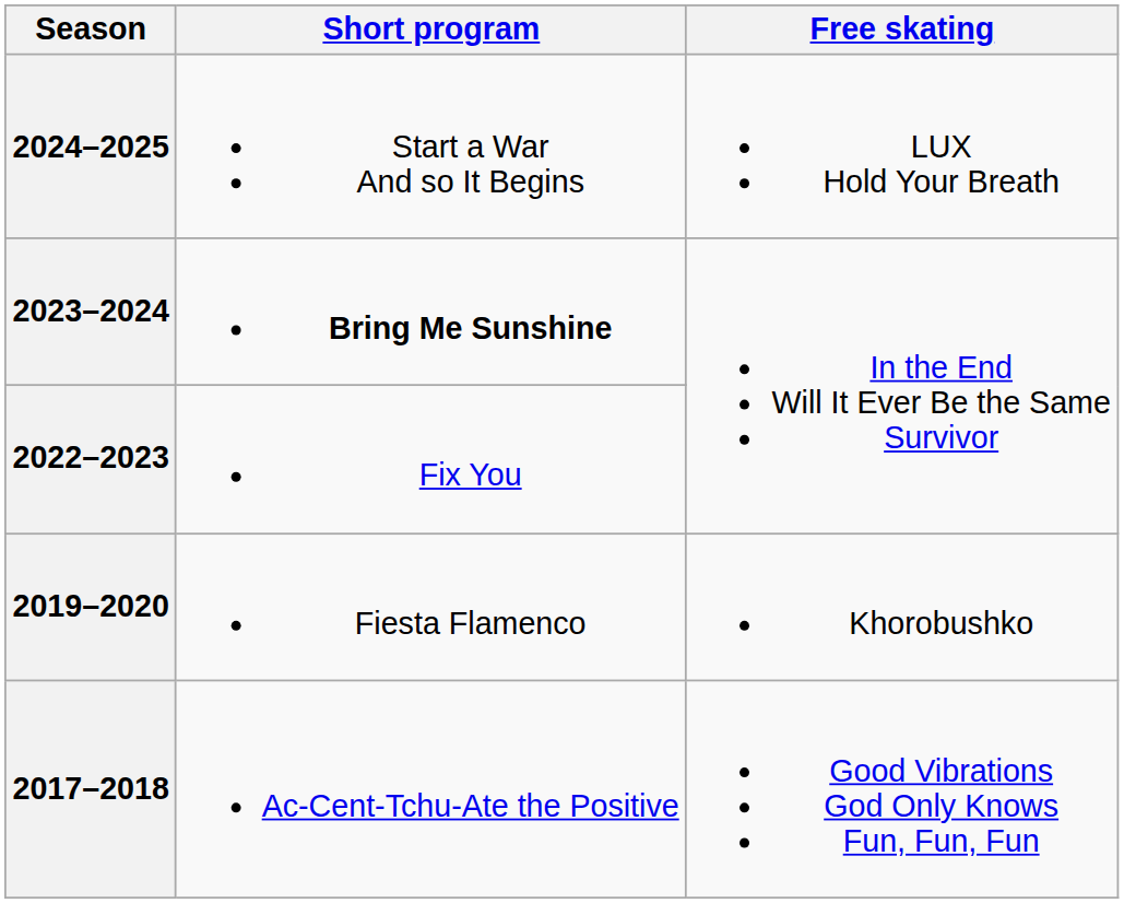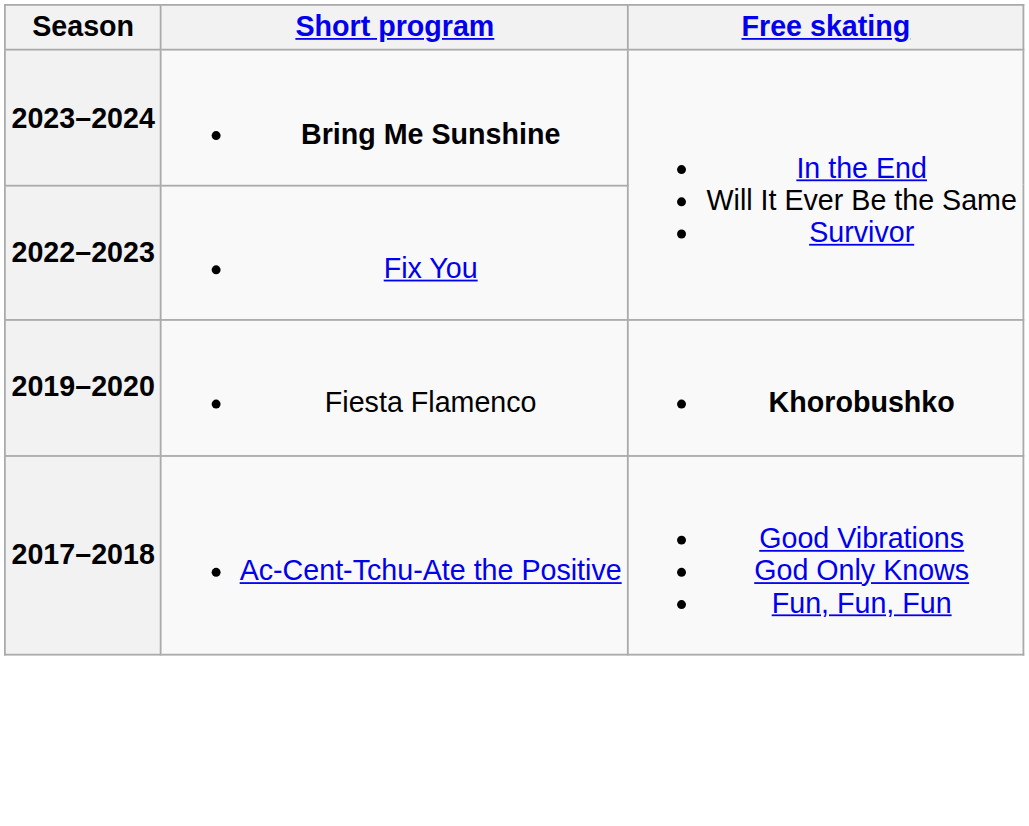- row: 2024–2025 | Start a War And so It Begins | LUX Hold Your Breath
2019–2020 | Free skating: normal -> bold
